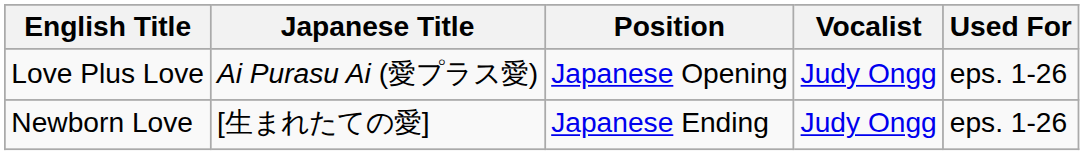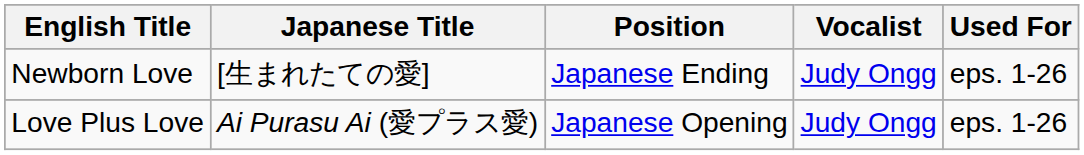rows swapped: Love Plus Love <-> Newborn Love
